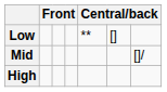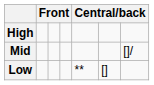rows swapped: High <-> Low
